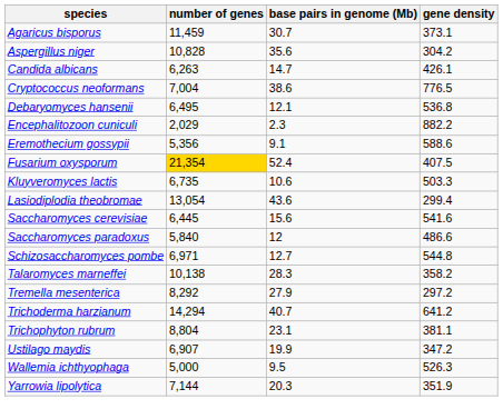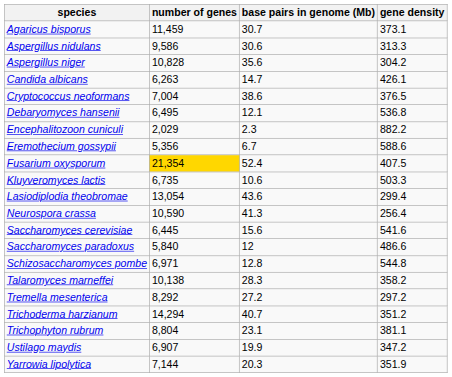+ row: Aspergillus nidulans | 9,586 | 30.6 | 313.3
Cryptococcus neoformans | gene density: 776.5 -> 376.5
Eremothecium gossypii | base pairs in genome (Mb): 9.1 -> 6.7
+ row: Neurospora crassa | 10,590 | 41.3 | 256.4
Schizosaccharomyces pombe | base pairs in genome (Mb): 12.7 -> 12.8
Tremella mesenterica | base pairs in genome (Mb): 27.9 -> 27.2
Trichoderma harzianum | gene density: 641.2 -> 351.2
- row: Wallemia ichthyophaga | 5,000 | 9.5 | 526.3
